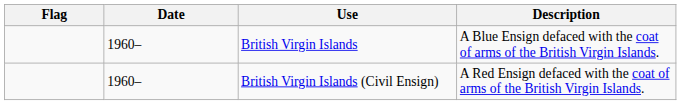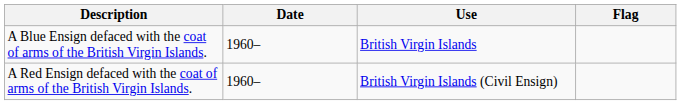columns swapped: Flag <-> Description
